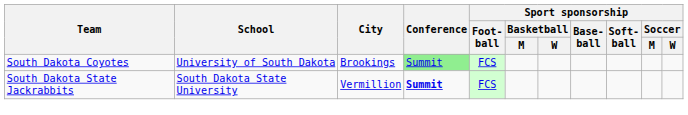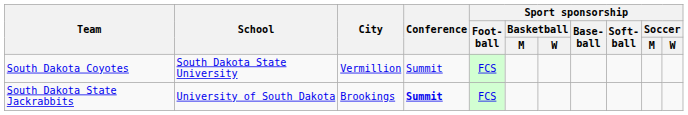South Dakota Coyotes | School: University of South Dakota -> South Dakota State University
South Dakota Coyotes | City: Brookings -> Vermillion
South Dakota Coyotes | Conference: lightgreen background -> no background
South Dakota State Jackrabbits | School: South Dakota State University -> University of South Dakota
South Dakota State Jackrabbits | City: Vermillion -> Brookings
